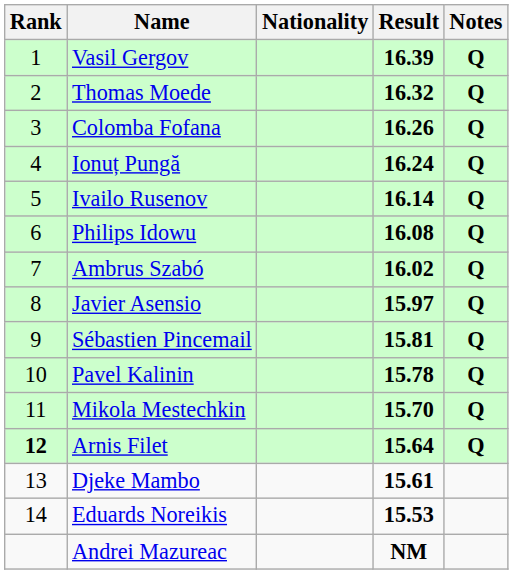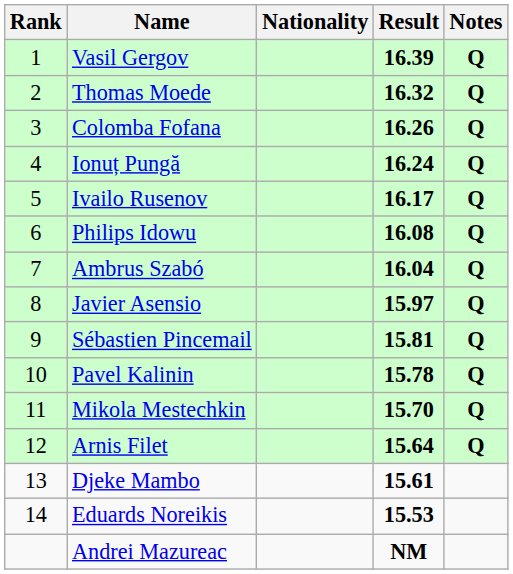Ivailo Rusenov | Result: 16.14 -> 16.17
Ambrus Szabó | Result: 16.02 -> 16.04
Arnis Filet | Rank: bold -> normal
